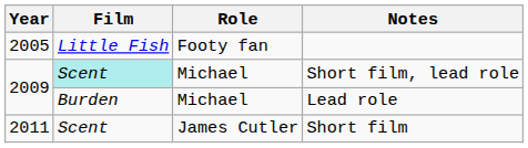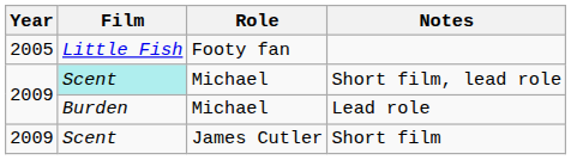Short film | Year: 2011 -> 2009
